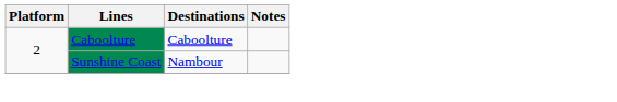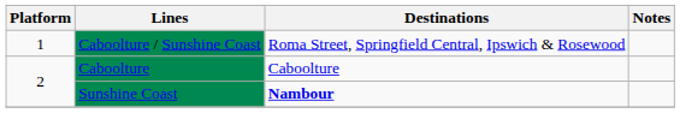+ row: 1 | Caboolture / Sunshine Coast | Roma Street, Springfield Central, Ipswich & Rosewood
Sunshine Coast | Destinations: normal -> bold
